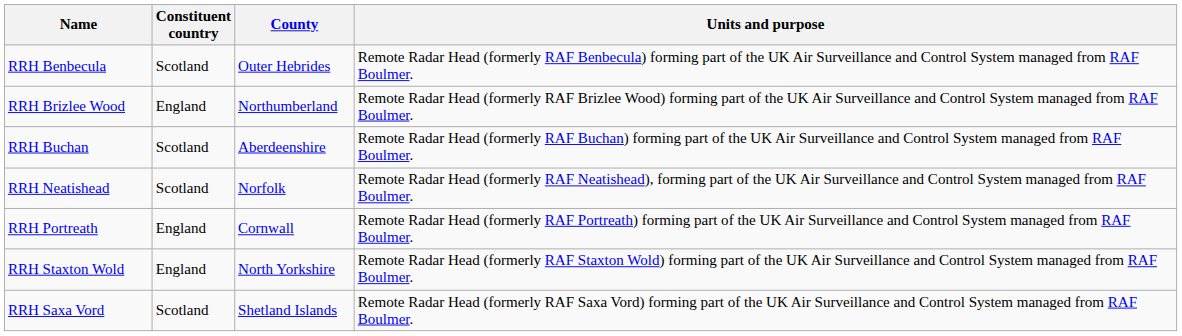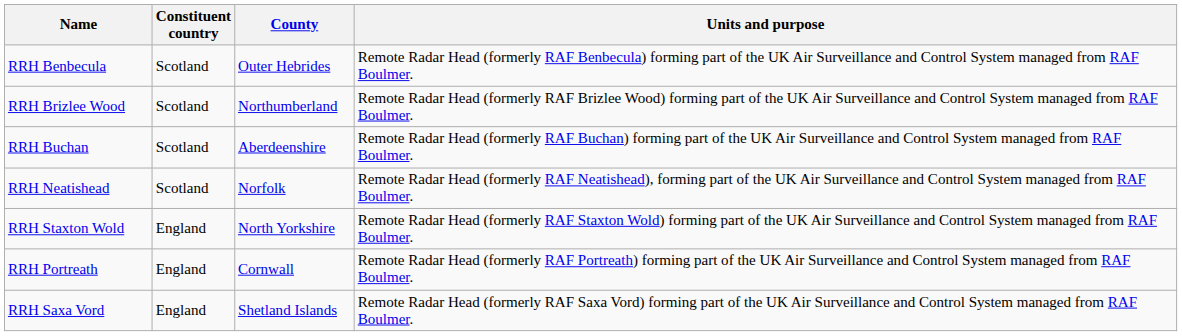RRH Brizlee Wood | Constituent country: England -> Scotland
rows swapped: RRH Portreath <-> RRH Staxton Wold
RRH Saxa Vord | Constituent country: Scotland -> England
